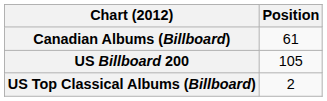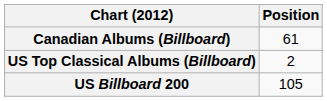rows swapped: US Billboard 200 <-> US Top Classical Albums (Billboard)
